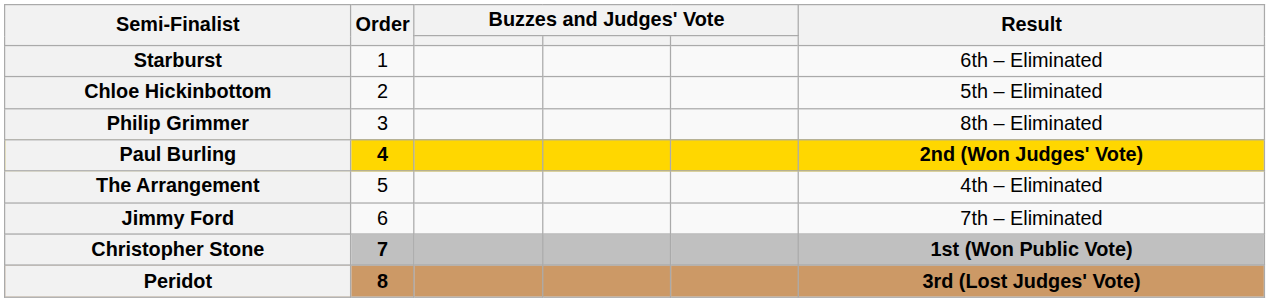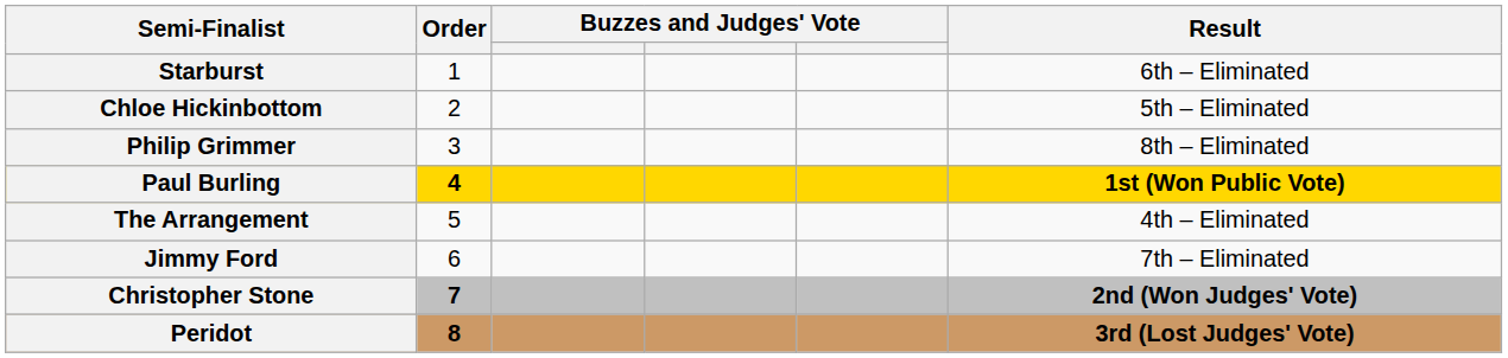Paul Burling | Result: 2nd (Won Judges' Vote) -> 1st (Won Public Vote)
Christopher Stone | Result: 1st (Won Public Vote) -> 2nd (Won Judges' Vote)
